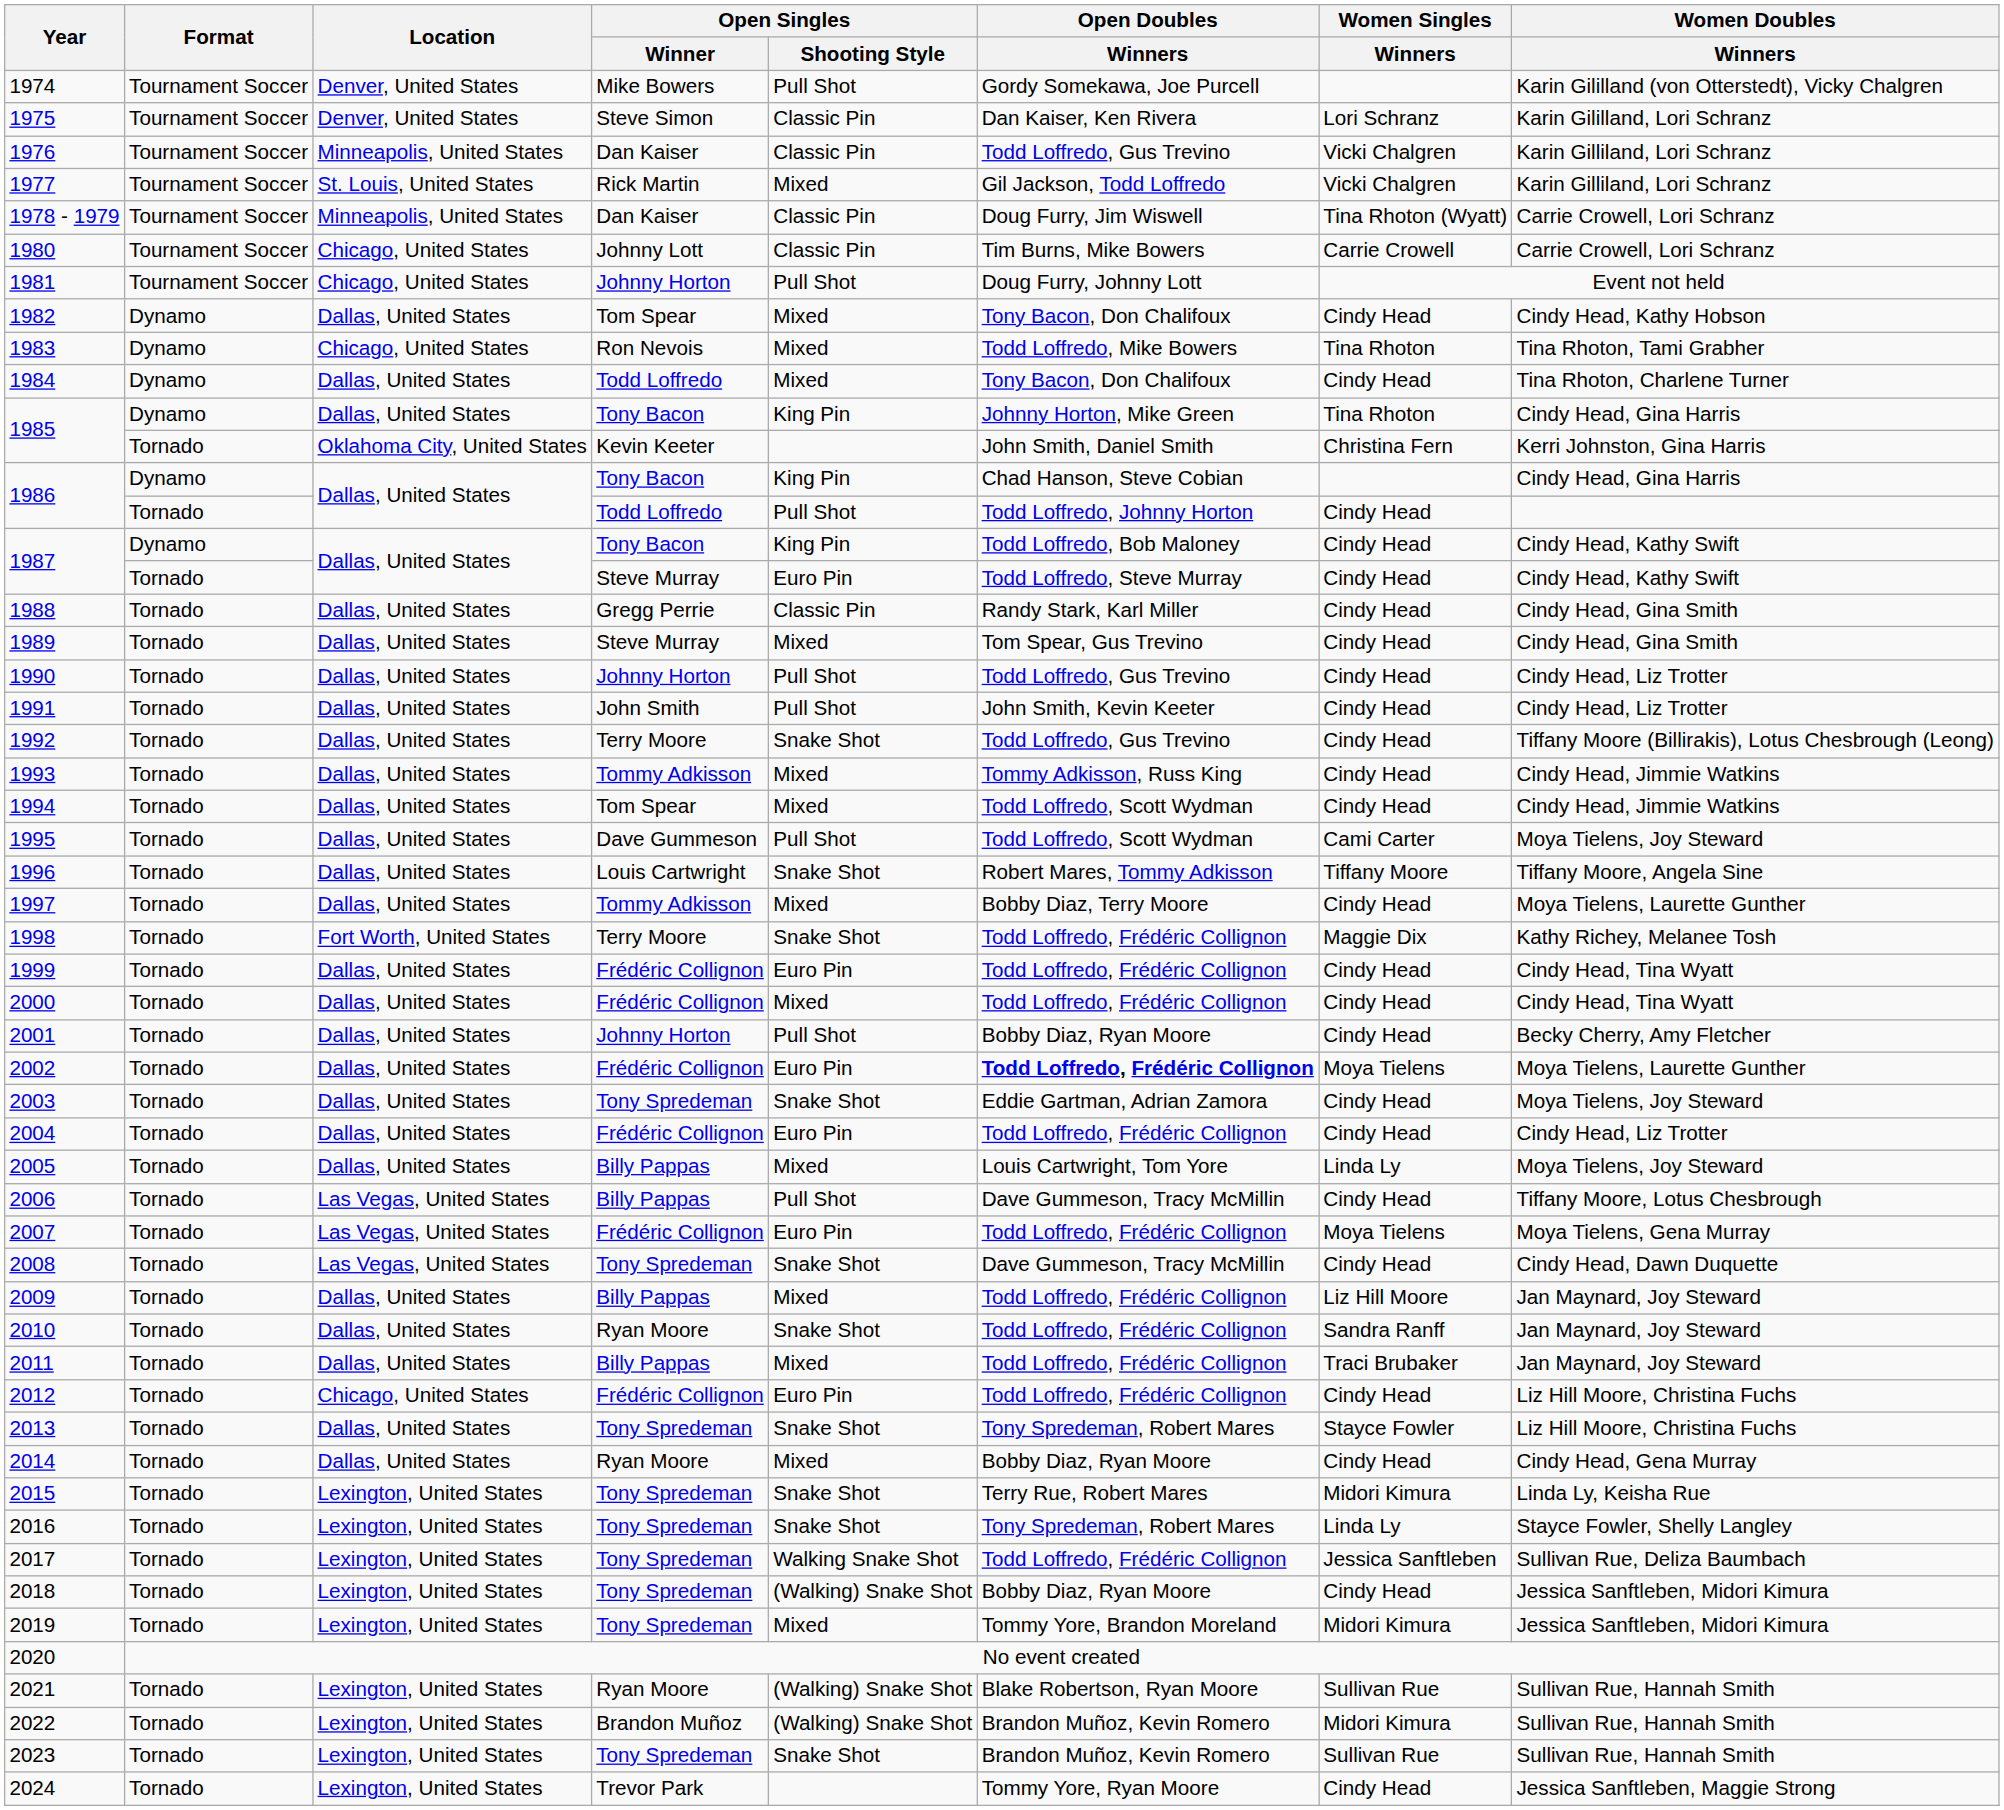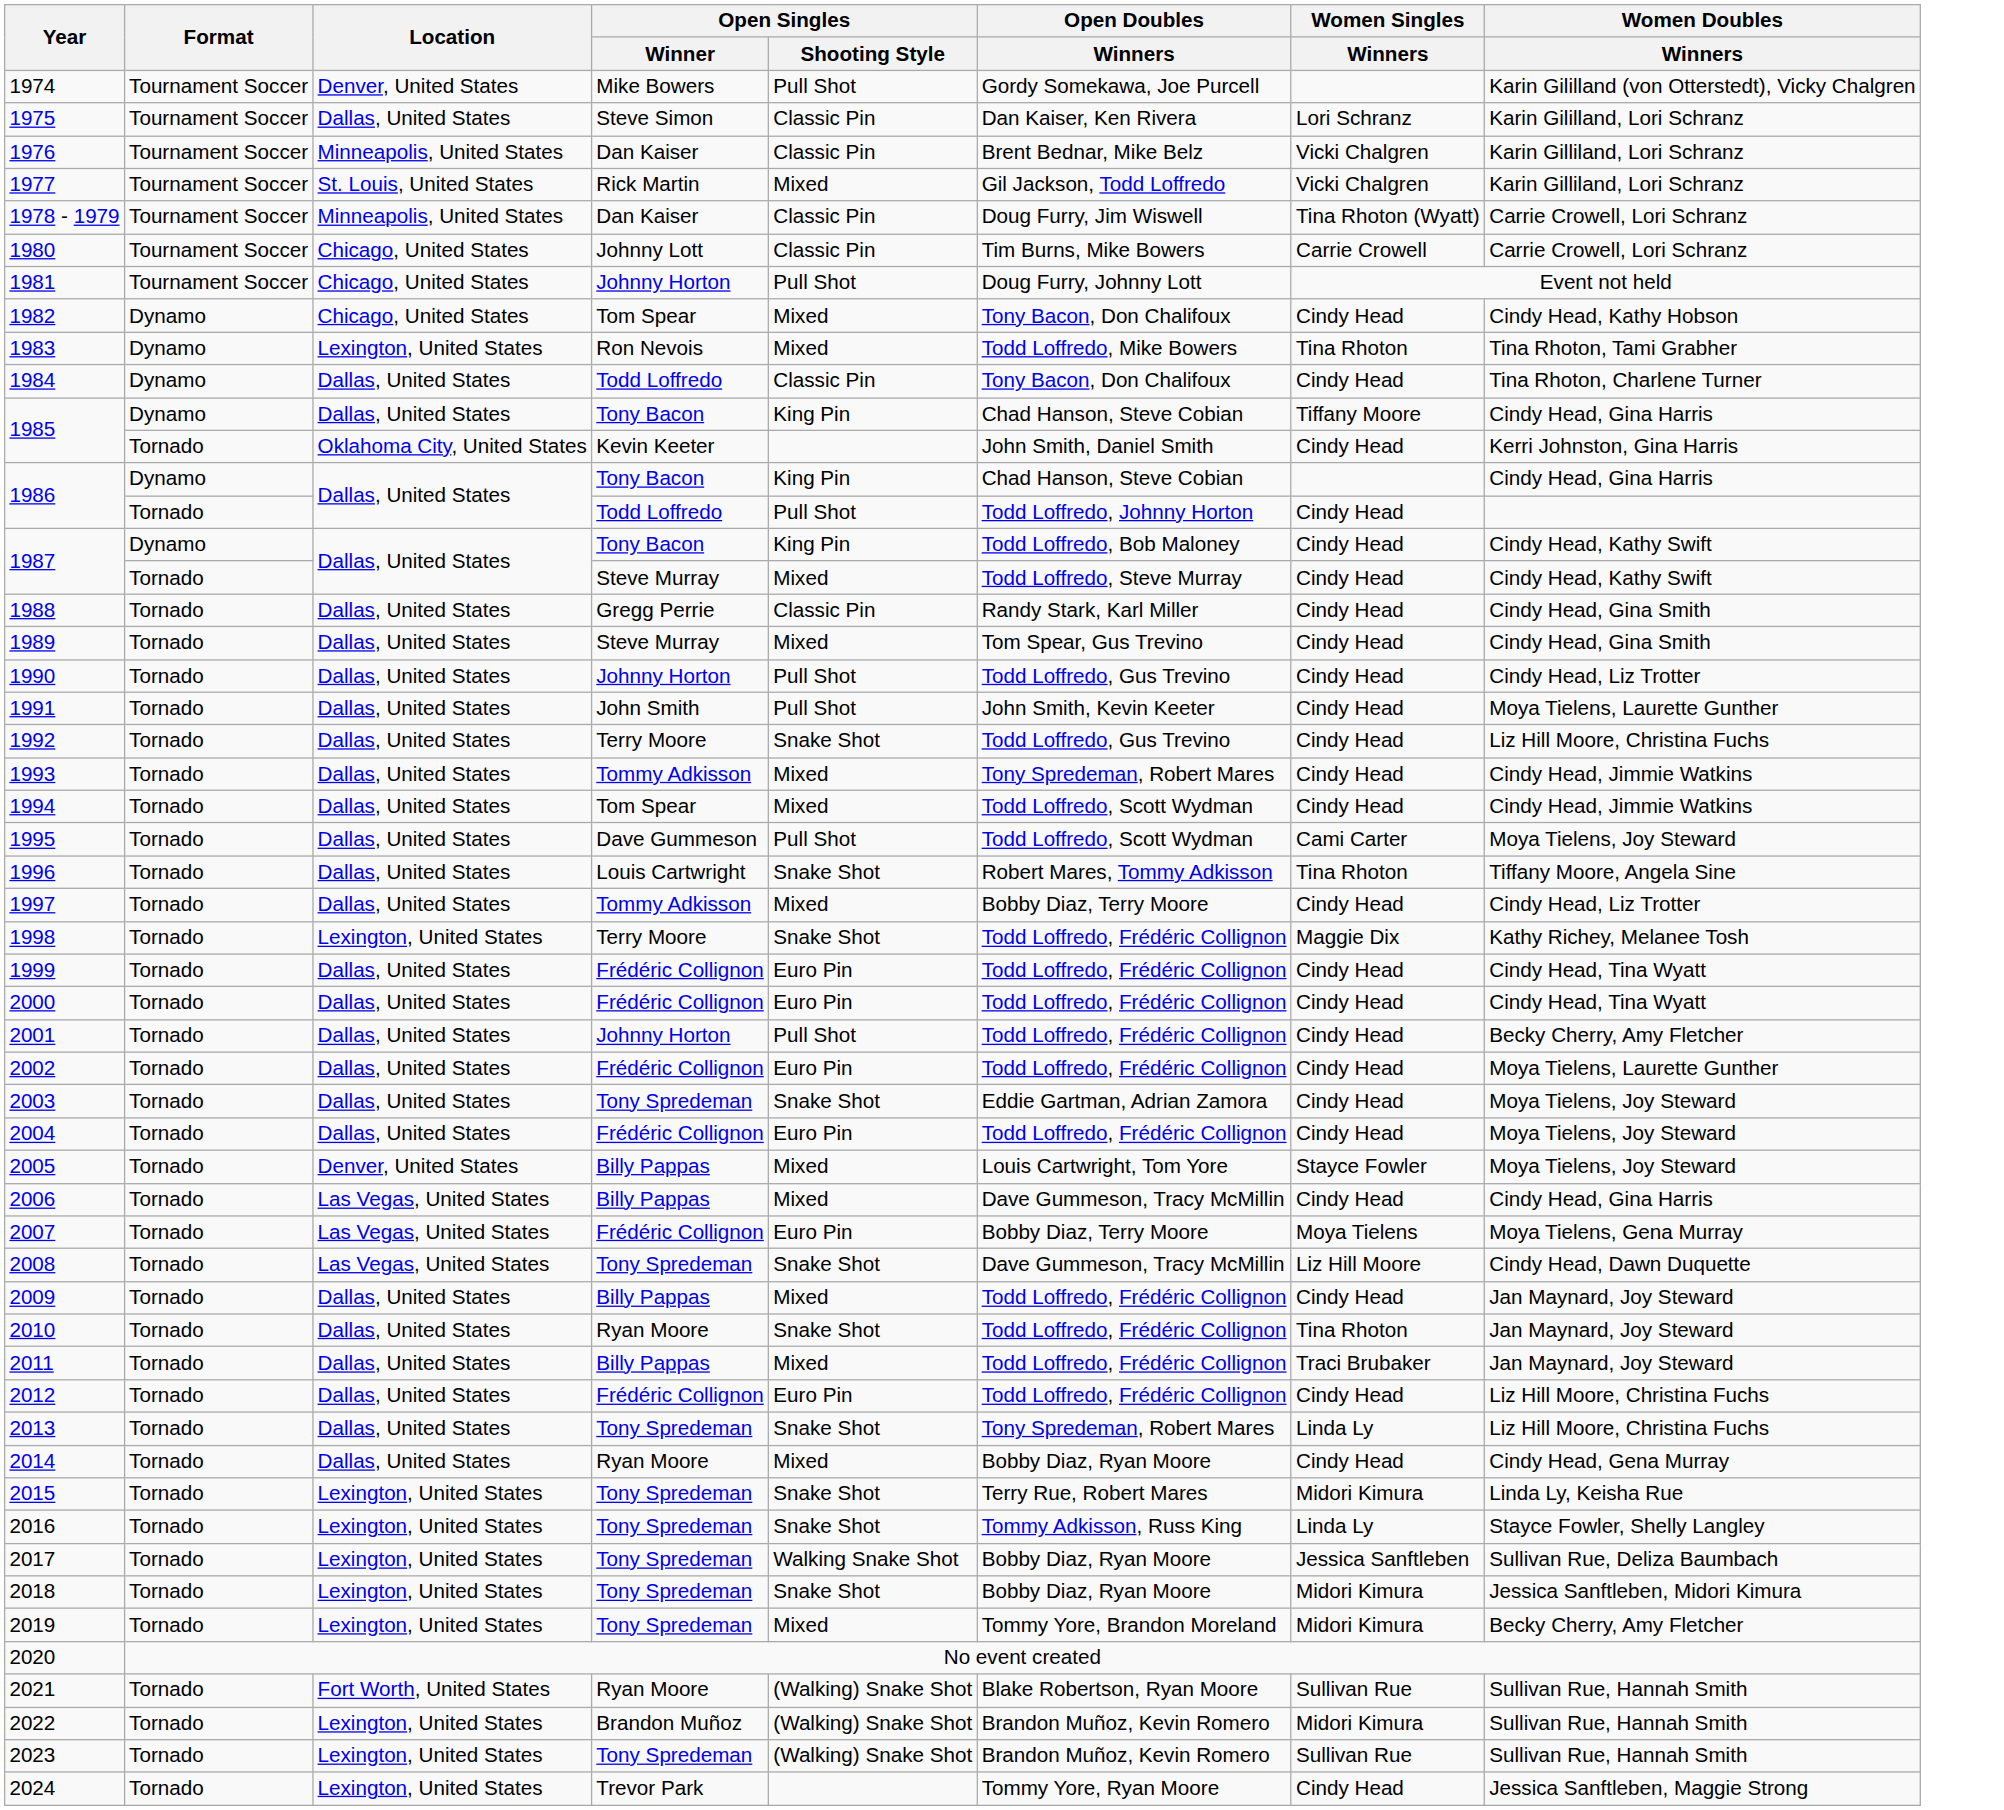1975 | Location: Denver, United States -> Dallas, United States
1976 | Open Doubles / Winners: Todd Loffredo, Gus Trevino -> Brent Bednar, Mike Belz
1982 | Location: Dallas, United States -> Chicago, United States
1983 | Location: Chicago, United States -> Lexington, United States
1984 | Open Singles / Shooting Style: Mixed -> Classic Pin
1985 / Tony Bacon | Open Doubles / Winners: Johnny Horton, Mike Green -> Chad Hanson, Steve Cobian
1985 / Tony Bacon | Women Singles / Winners: Tina Rhoton -> Tiffany Moore
1985 / Kevin Keeter | Women Singles / Winners: Christina Fern -> Cindy Head
1987 / Steve Murray | Open Singles / Shooting Style: Euro Pin -> Mixed
1991 | Women Doubles / Winners: Cindy Head, Liz Trotter -> Moya Tielens, Laurette Gunther
1992 | Women Doubles / Winners: Tiffany Moore (Billirakis), Lotus Chesbrough (Leong) -> Liz Hill Moore, Christina Fuchs
1993 | Open Doubles / Winners: Tommy Adkisson, Russ King -> Tony Spredeman, Robert Mares
1996 | Women Singles / Winners: Tiffany Moore -> Tina Rhoton
1997 | Women Doubles / Winners: Moya Tielens, Laurette Gunther -> Cindy Head, Liz Trotter
1998 | Location: Fort Worth, United States -> Lexington, United States
2000 | Open Singles / Shooting Style: Mixed -> Euro Pin
2001 | Open Doubles / Winners: Bobby Diaz, Ryan Moore -> Todd Loffredo, Frédéric Collignon
2002 | Open Doubles / Winners: bold -> normal
2002 | Women Singles / Winners: Moya Tielens -> Cindy Head
2004 | Women Doubles / Winners: Cindy Head, Liz Trotter -> Moya Tielens, Joy Steward
2005 | Location: Dallas, United States -> Denver, United States
2005 | Women Singles / Winners: Linda Ly -> Stayce Fowler
2006 | Open Singles / Shooting Style: Pull Shot -> Mixed
2006 | Women Doubles / Winners: Tiffany Moore, Lotus Chesbrough -> Cindy Head, Gina Harris
2007 | Open Doubles / Winners: Todd Loffredo, Frédéric Collignon -> Bobby Diaz, Terry Moore
2008 | Women Singles / Winners: Cindy Head -> Liz Hill Moore
2009 | Women Singles / Winners: Liz Hill Moore -> Cindy Head
2010 | Women Singles / Winners: Sandra Ranff -> Tina Rhoton
2012 | Location: Chicago, United States -> Dallas, United States
2013 | Women Singles / Winners: Stayce Fowler -> Linda Ly
2016 | Open Doubles / Winners: Tony Spredeman, Robert Mares -> Tommy Adkisson, Russ King
2017 | Open Doubles / Winners: Todd Loffredo, Frédéric Collignon -> Bobby Diaz, Ryan Moore
2018 | Open Singles / Shooting Style: (Walking) Snake Shot -> Snake Shot
2018 | Women Singles / Winners: Cindy Head -> Midori Kimura
2019 | Women Doubles / Winners: Jessica Sanftleben, Midori Kimura -> Becky Cherry, Amy Fletcher
2021 | Location: Lexington, United States -> Fort Worth, United States
2023 | Open Singles / Shooting Style: Snake Shot -> (Walking) Snake Shot
